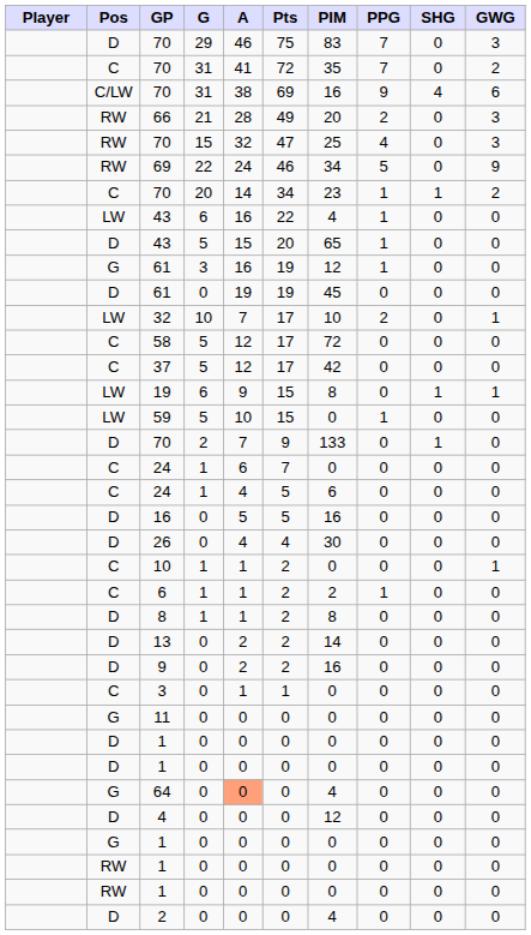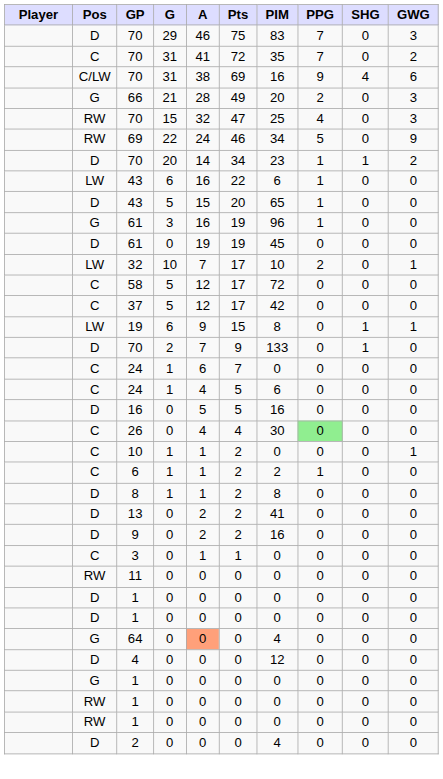66 | Pos: RW -> G
70 / 20 | Pos: C -> D
43 / 6 | PIM: 4 -> 6
61 / 3 | PIM: 12 -> 96
- row: LW | 59 | 5 | 10 | 15 | 0 | 1 | 0 | 0
26 | Pos: D -> C
26 | PPG: no background -> lightgreen background
13 | PIM: 14 -> 41
11 | Pos: G -> RW
